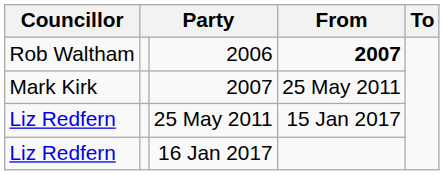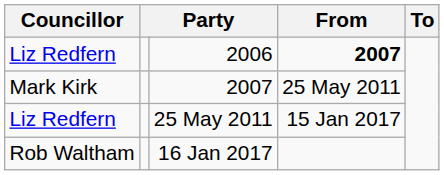2006 | Councillor: Rob Waltham -> Liz Redfern
16 Jan 2017 | Councillor: Liz Redfern -> Rob Waltham
